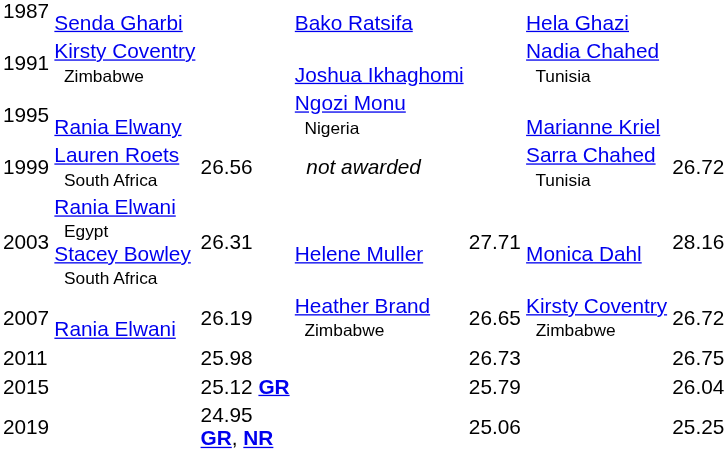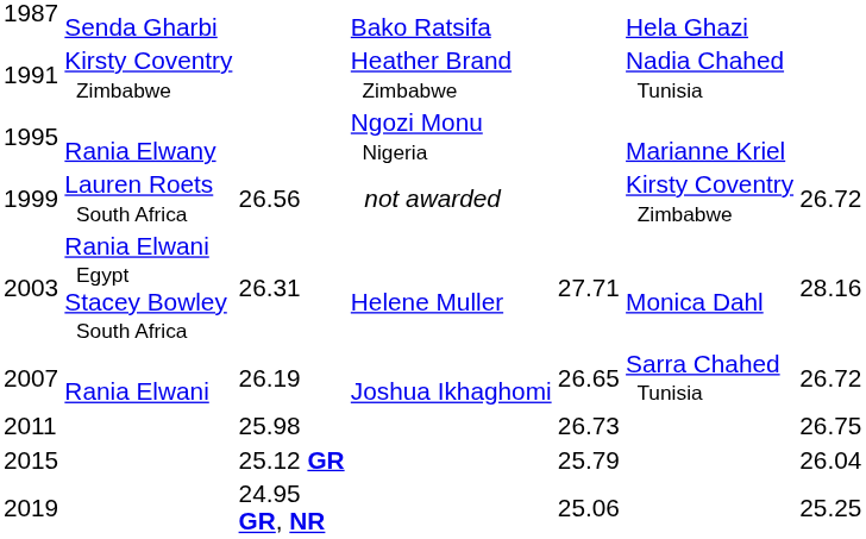1991 | column 4: Joshua Ikhaghomi -> Heather Brand Zimbabwe
1999 | column 6: Sarra Chahed Tunisia -> Kirsty Coventry Zimbabwe
2007 | column 4: Heather Brand Zimbabwe -> Joshua Ikhaghomi
2007 | column 6: Kirsty Coventry Zimbabwe -> Sarra Chahed Tunisia
